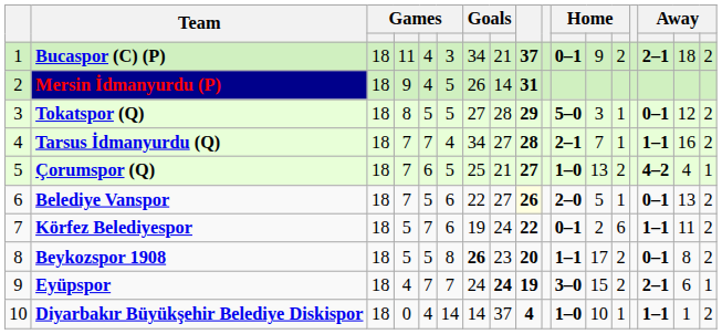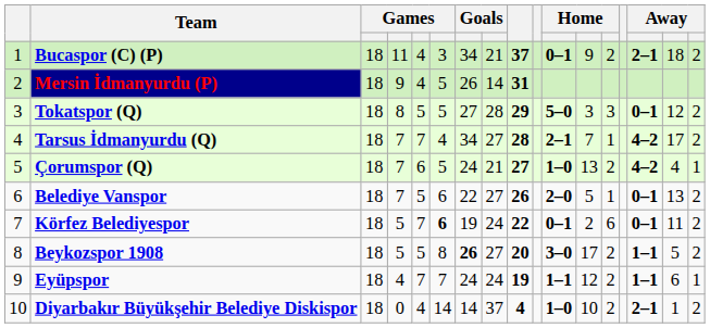Tokatspor (Q) | column 13: 1 -> 3
Tarsus İdmanyurdu (Q) | column 15: 1–1 -> 4–2
Tarsus İdmanyurdu (Q) | column 16: 16 -> 17
Çorumspor (Q) | column 7: 25 -> 24
Belediye Vanspor | column 9: lightyellow background -> no background
Körfez Belediyespor | column 6: normal -> bold
Körfez Belediyespor | column 15: 1–1 -> 0–1
Beykozspor 1908 | column 8: 23 -> 27
Beykozspor 1908 | column 11: 1–1 -> 3–0
Beykozspor 1908 | column 15: 0–1 -> 1–1
Beykozspor 1908 | column 16: 8 -> 5
Eyüpspor | column 8: bold -> normal
Eyüpspor | column 11: 3–0 -> 1–1
Eyüpspor | column 12: 15 -> 12
Eyüpspor | column 15: 2–1 -> 1–1
Diyarbakır Büyükşehir Belediye Diskispor | column 13: 1 -> 2
Diyarbakır Büyükşehir Belediye Diskispor | column 15: 1–1 -> 2–1
